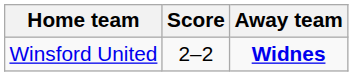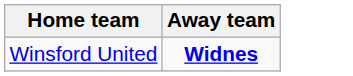- column: Score | 2–2
